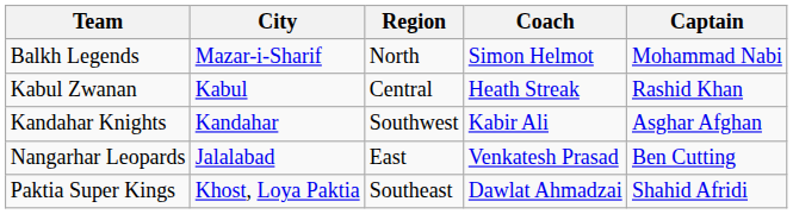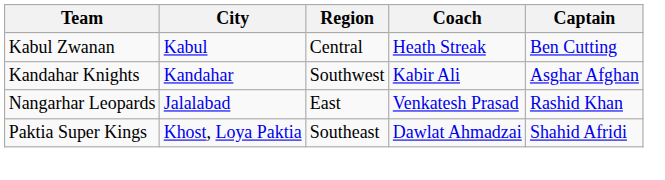- row: Balkh Legends | Mazar-i-Sharif | North | Simon Helmot | Mohammad Nabi
Kabul Zwanan | Captain: Rashid Khan -> Ben Cutting
Nangarhar Leopards | Captain: Ben Cutting -> Rashid Khan
